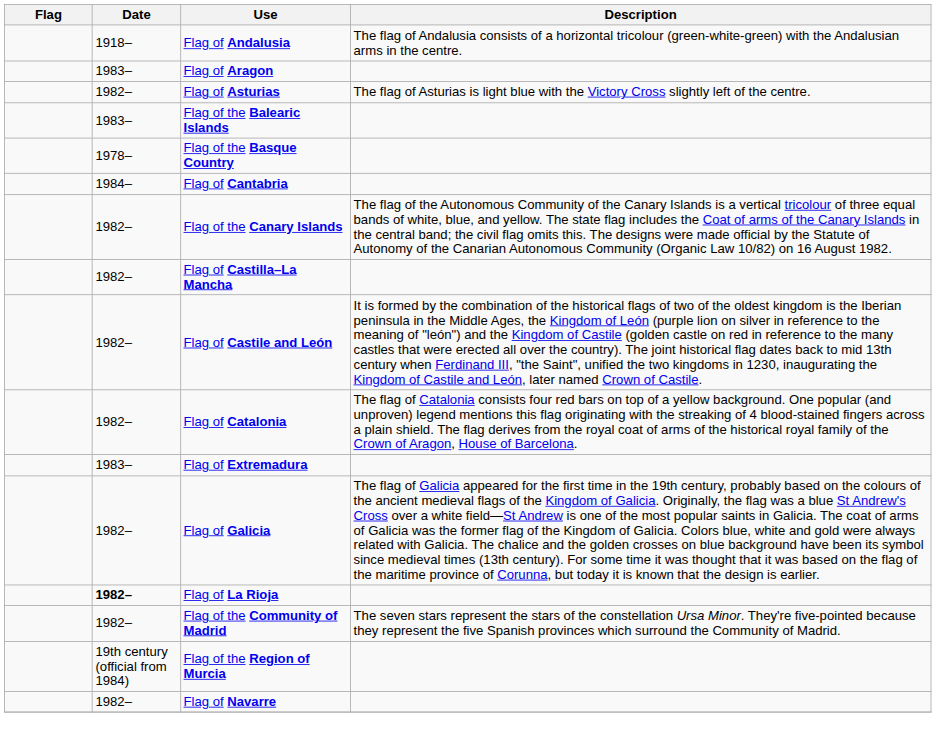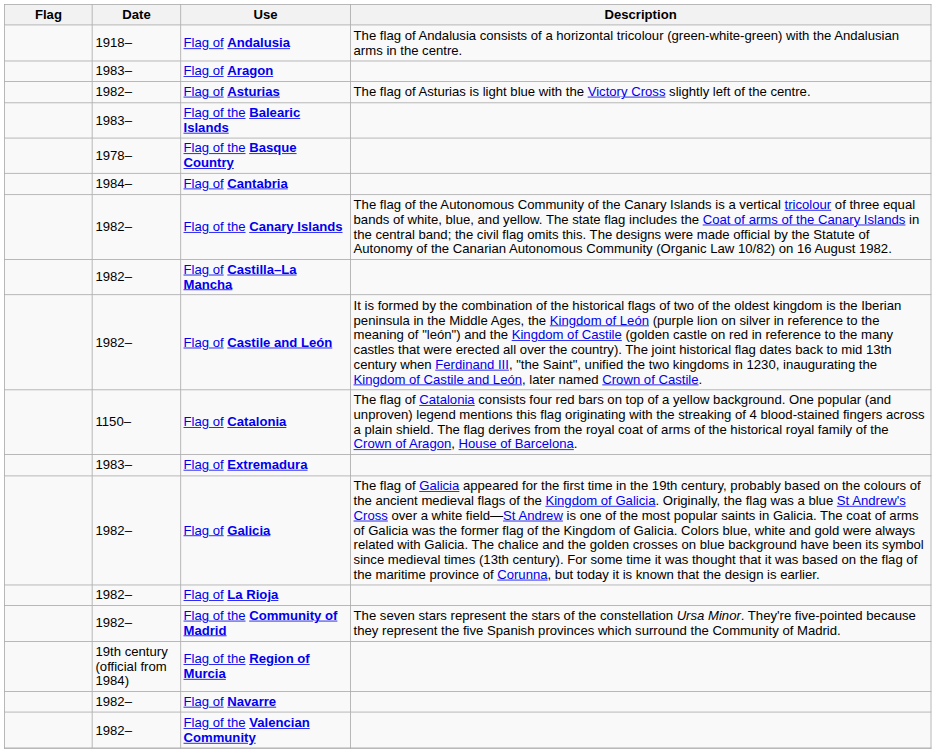Flag of Catalonia | Date: 1982– -> 1150–
Flag of La Rioja | Date: bold -> normal
+ row: 1982– | Flag of the Valencian Community
